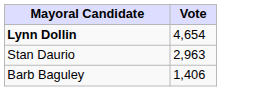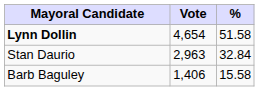+ column: % | 51.58 | 32.84 | 15.58
